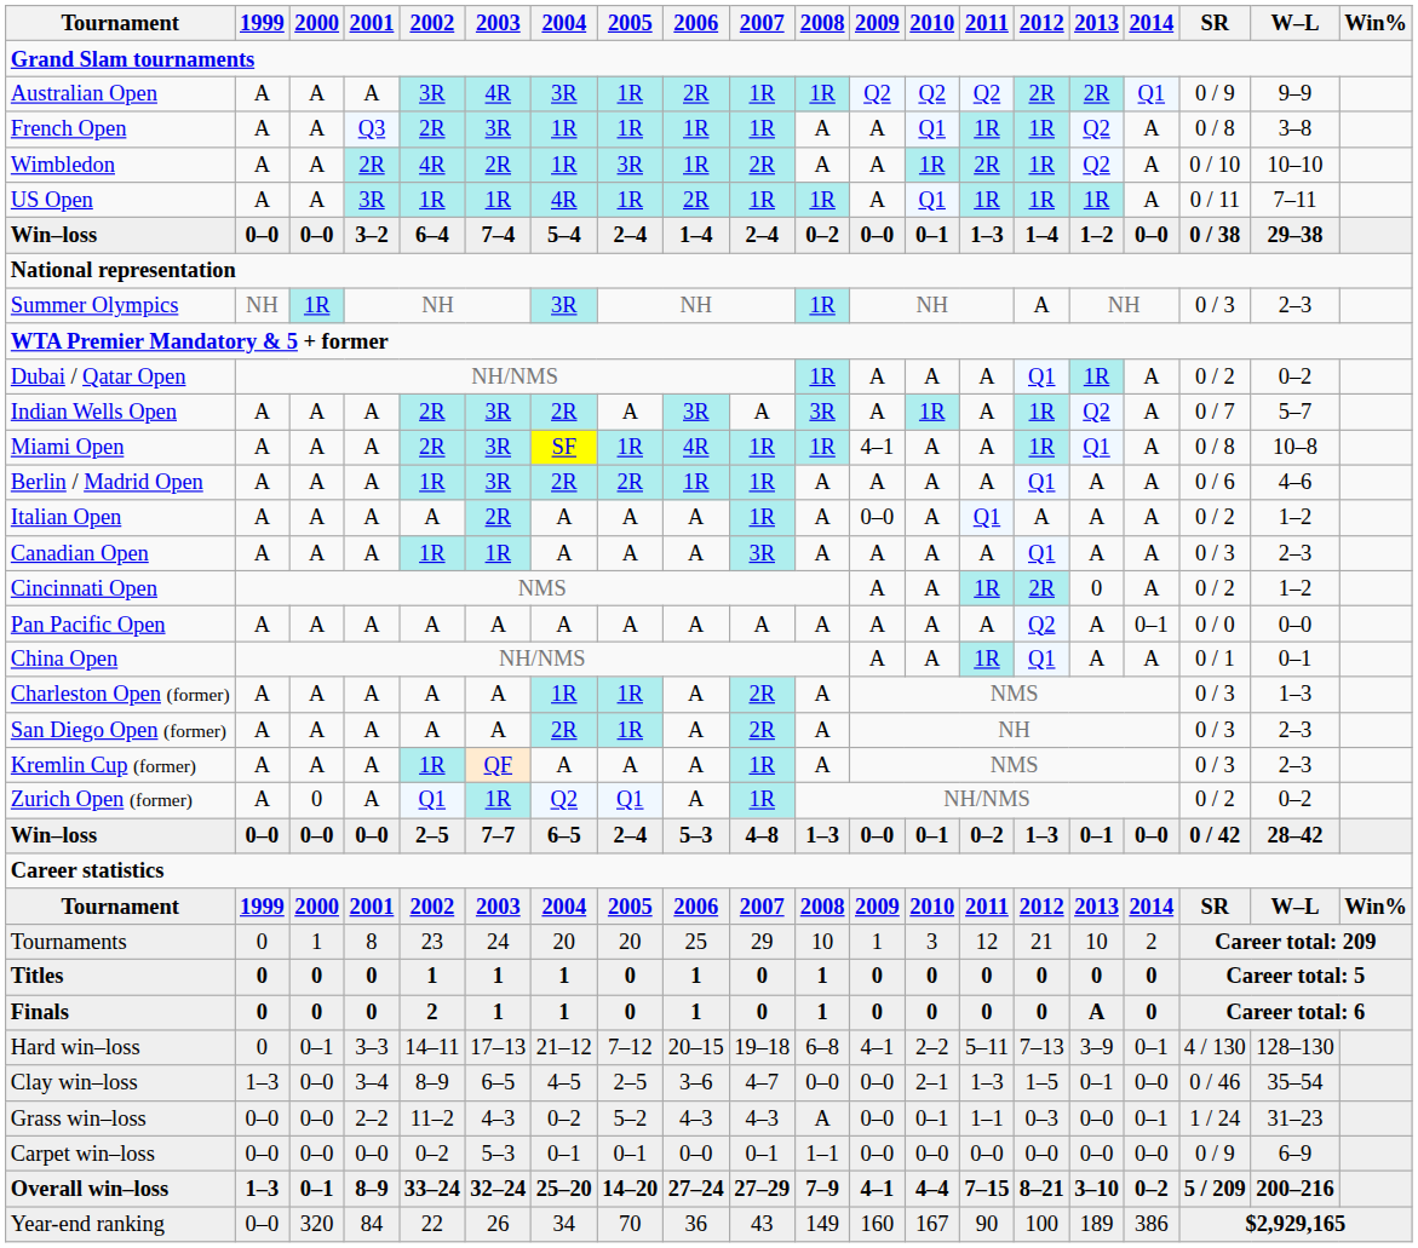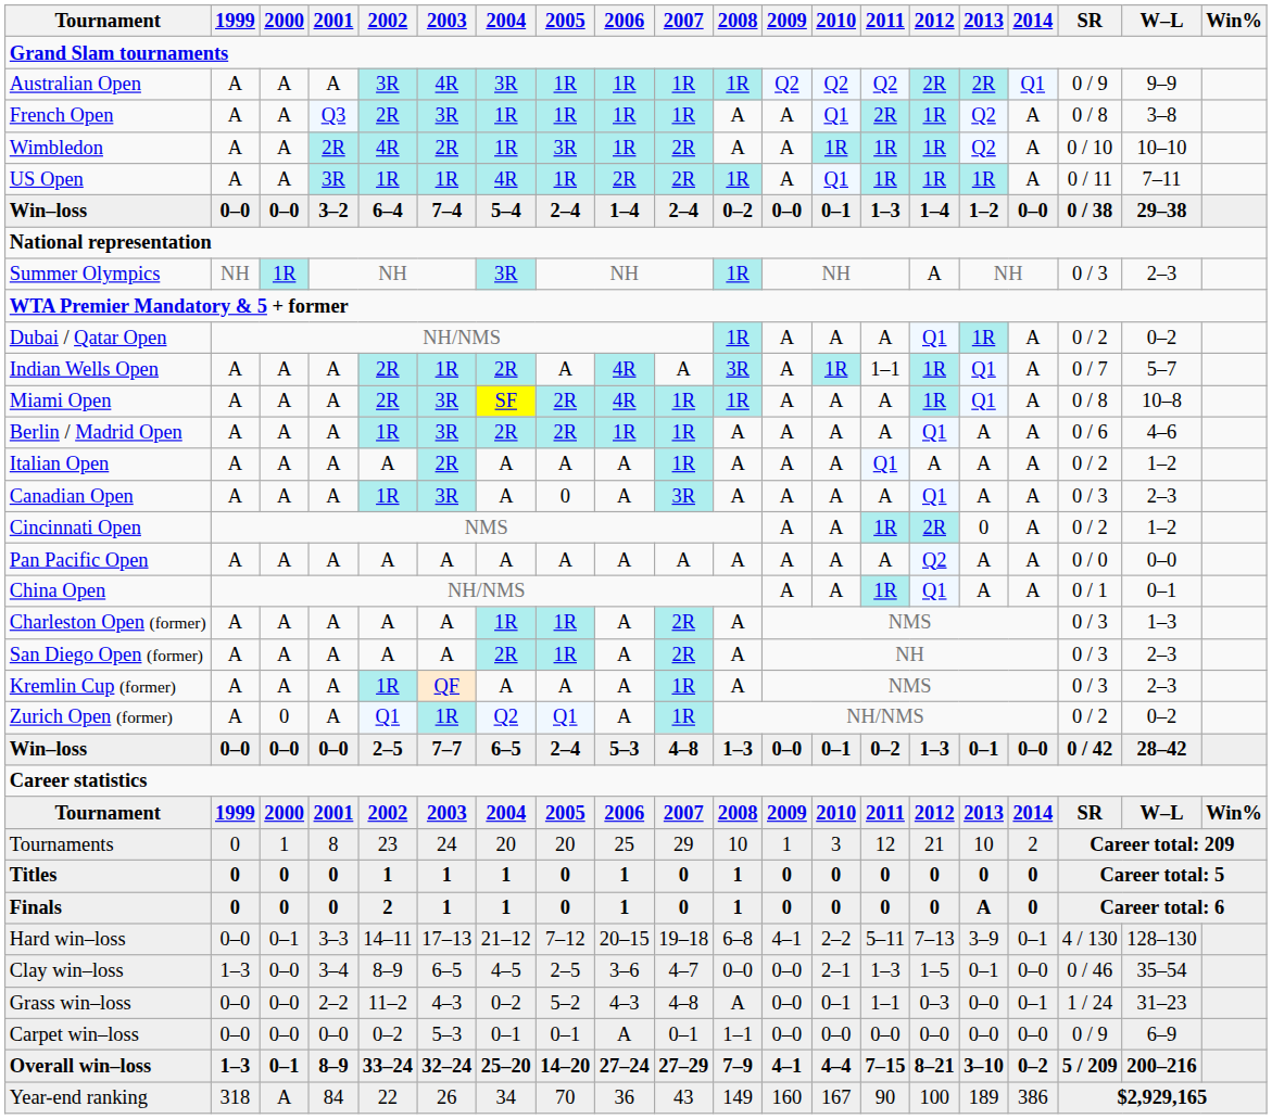Australian Open | 2006: 2R -> 1R
French Open | 2011: 1R -> 2R
Wimbledon | 2011: 2R -> 1R
US Open | 2007: 1R -> 2R
Indian Wells Open | 2003: 3R -> 1R
Indian Wells Open | 2006: 3R -> 4R
Indian Wells Open | 2011: A -> 1–1
Indian Wells Open | 2013: Q2 -> Q1
Miami Open | 2005: 1R -> 2R
Miami Open | 2009: 4–1 -> A
Italian Open | 2009: 0–0 -> A
Canadian Open | 2003: 1R -> 3R
Canadian Open | 2005: A -> 0
Pan Pacific Open | 2014: 0–1 -> A
Hard win–loss | 1999: 0 -> 0–0
Grass win–loss | 2007: 4–3 -> 4–8
Carpet win–loss | 2006: 0–0 -> A
Year-end ranking | 1999: 0–0 -> 318
Year-end ranking | 2000: 320 -> A
